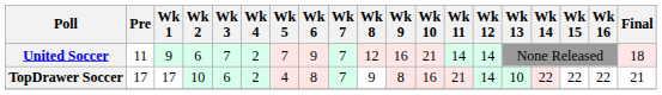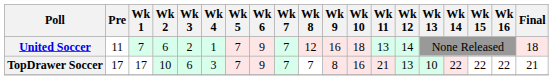United Soccer | Wk 1: 9 -> 7
United Soccer | Wk 3: 7 -> 2
United Soccer | Wk 4: 2 -> 1
United Soccer | Wk 10: 21 -> 18
United Soccer | Wk 11: 14 -> 13
TopDrawer Soccer | Wk 4: 2 -> 3
TopDrawer Soccer | Wk 5: 4 -> 7
TopDrawer Soccer | Wk 6: 8 -> 9
TopDrawer Soccer | Wk 8: 9 -> 7
TopDrawer Soccer | Wk 12: 14 -> 13
